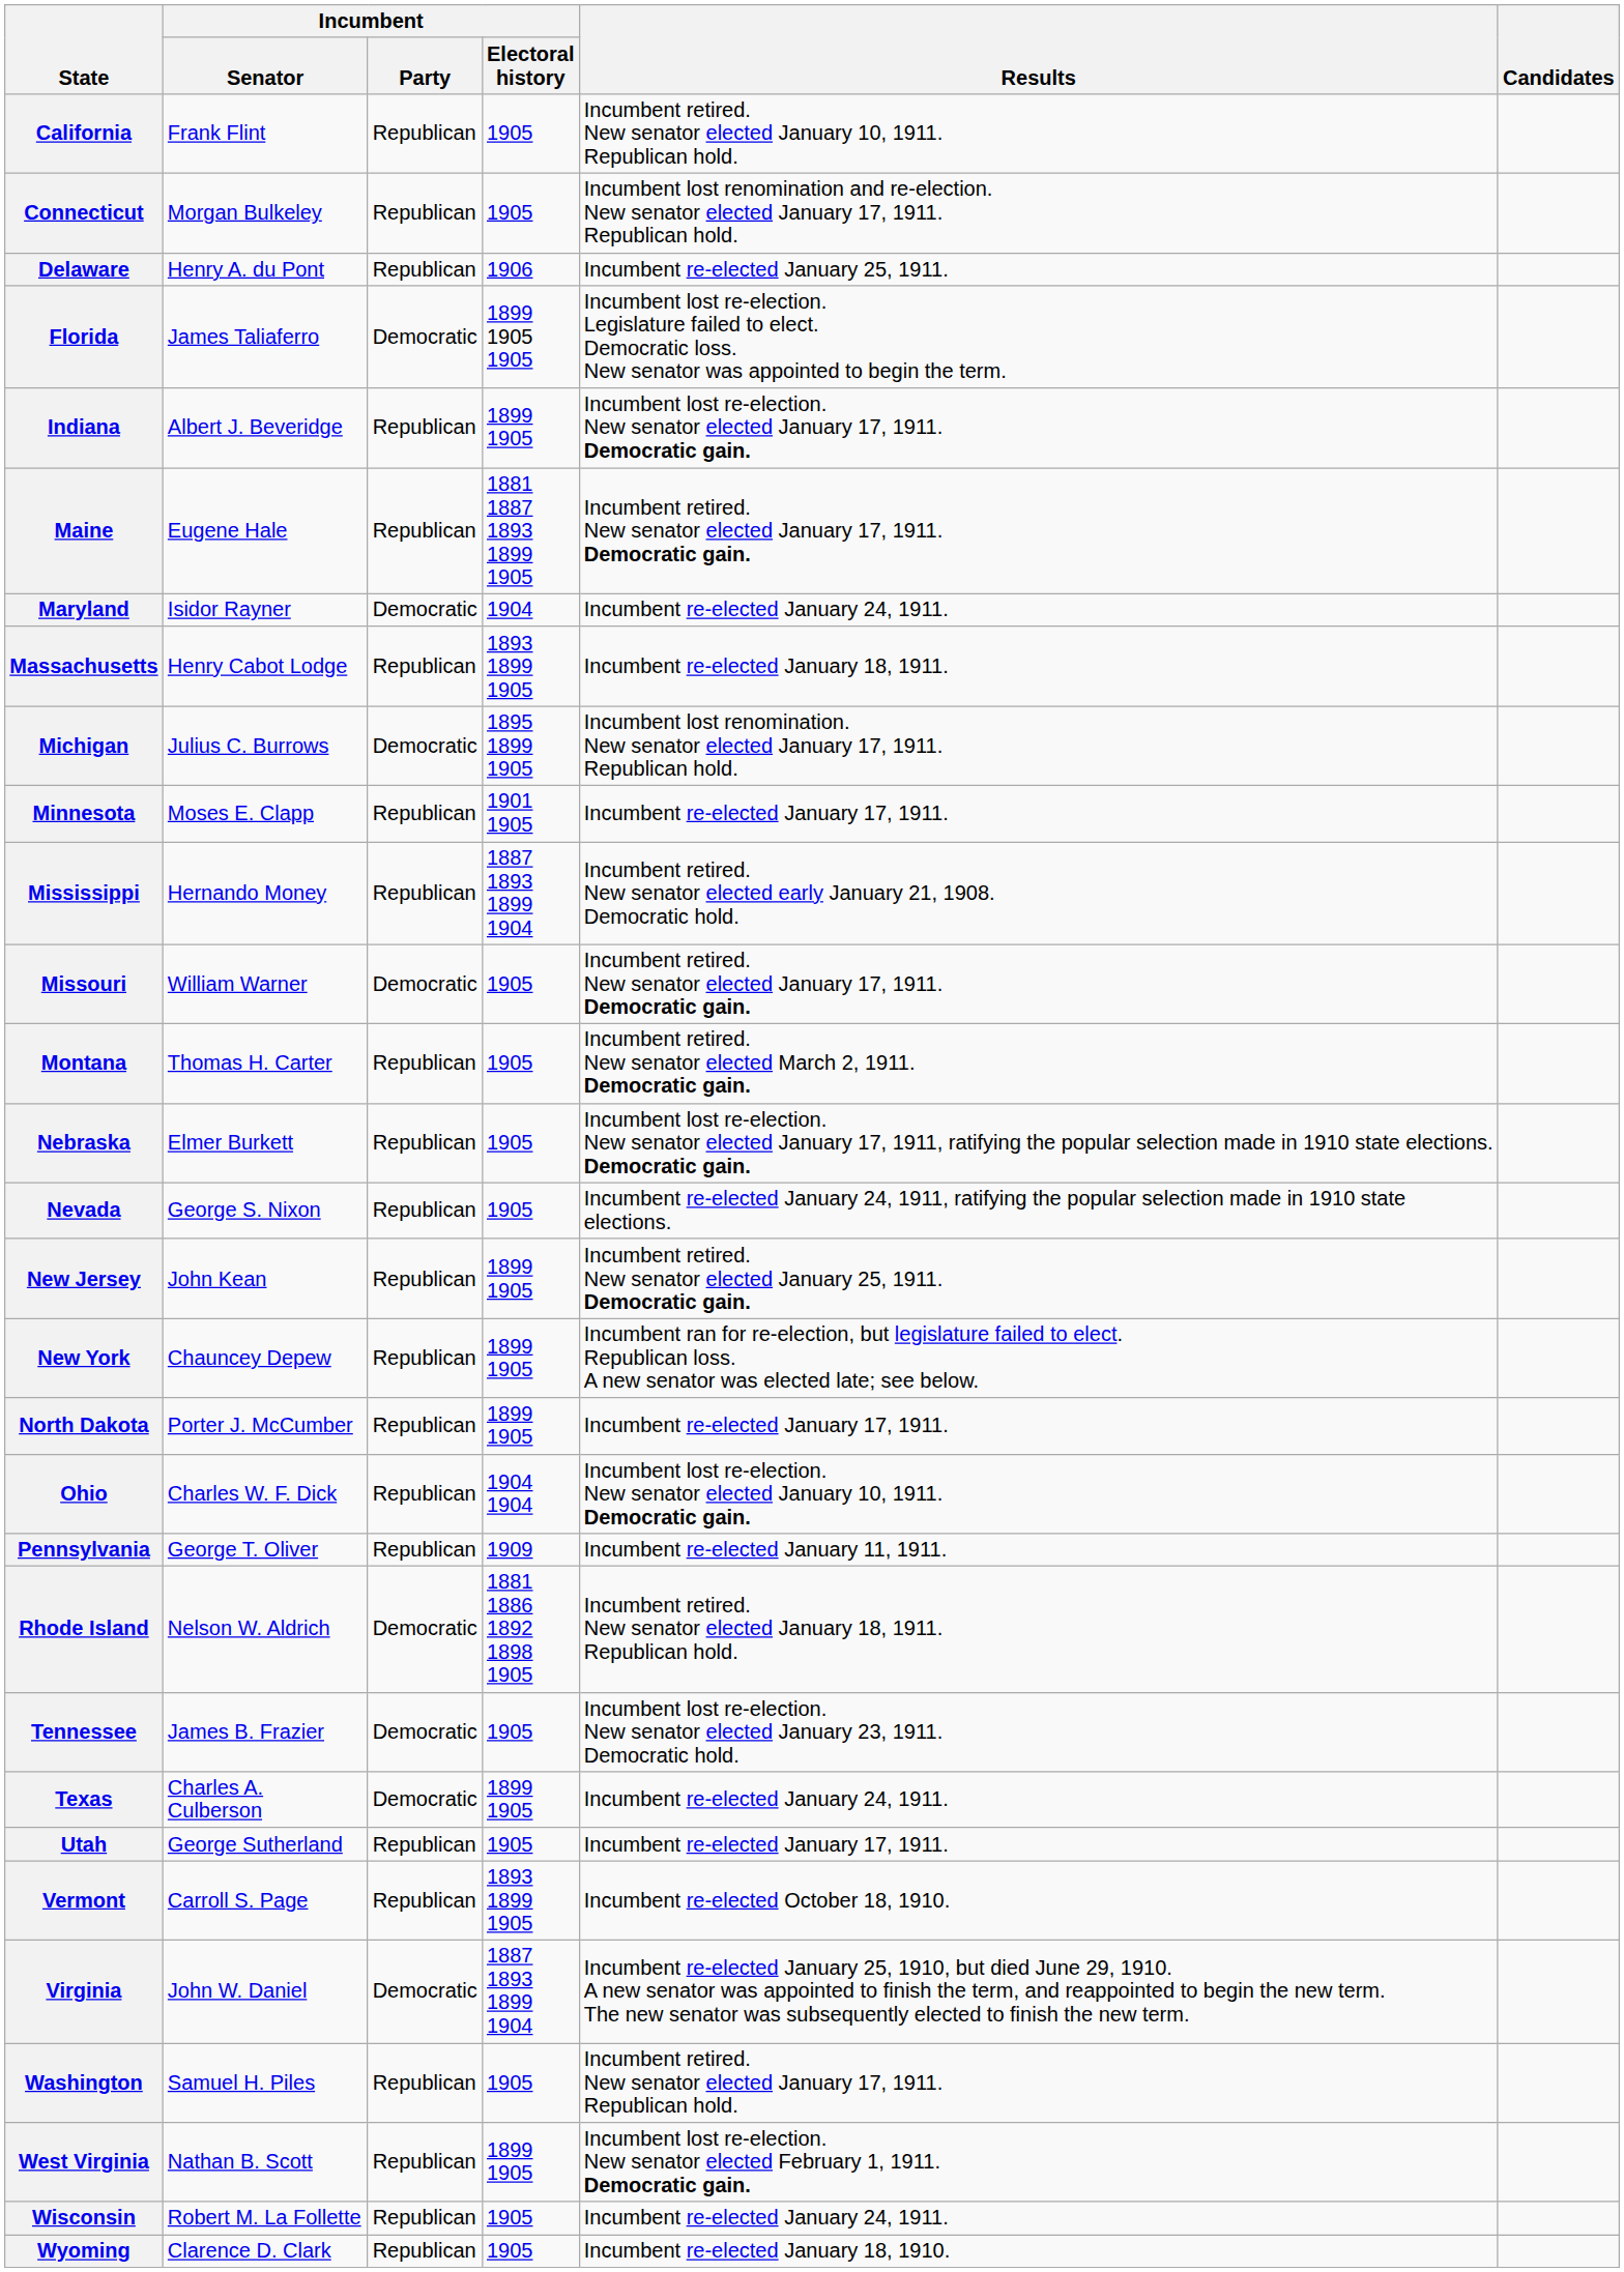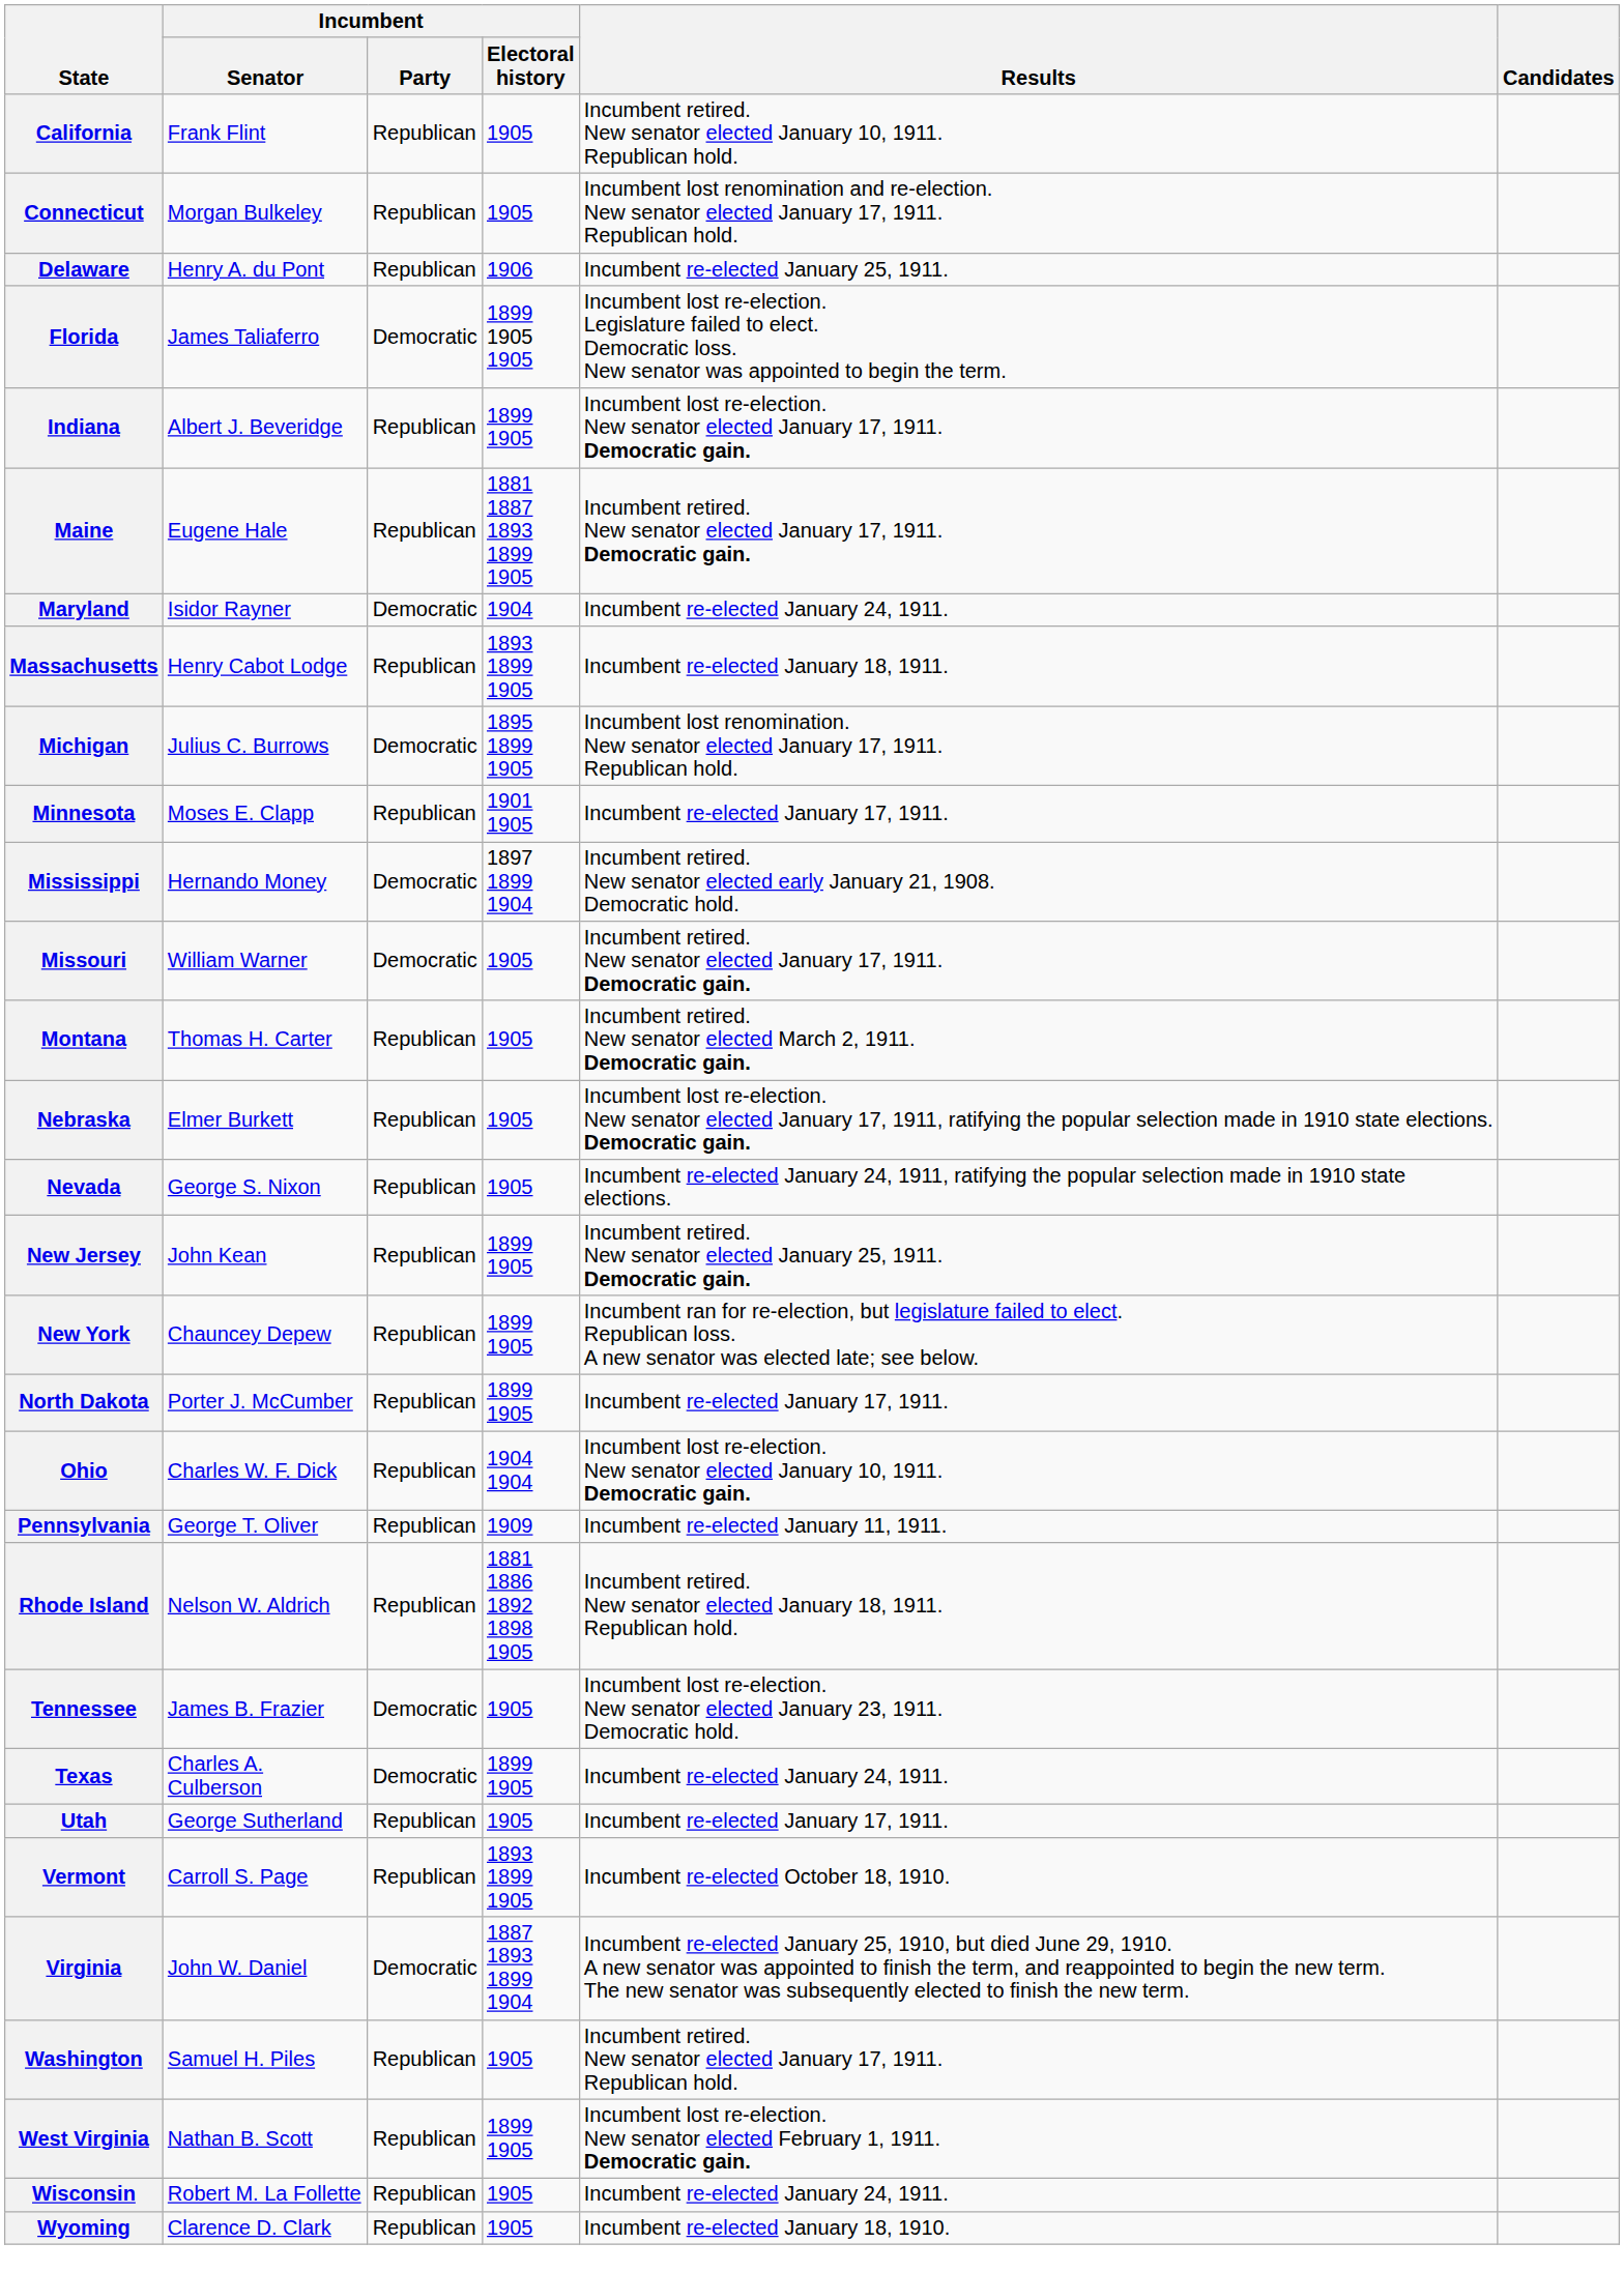Mississippi | Incumbent / Party: Republican -> Democratic
Mississippi | Incumbent / Electoral history: 1887 1893 1899 1904 -> 1897 1899 1904
Rhode Island | Incumbent / Party: Democratic -> Republican
